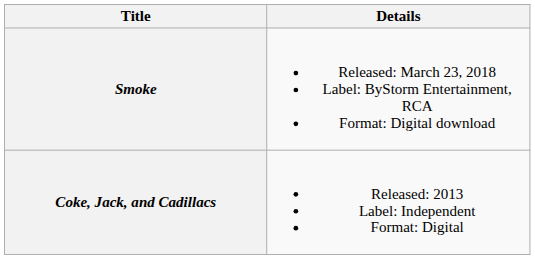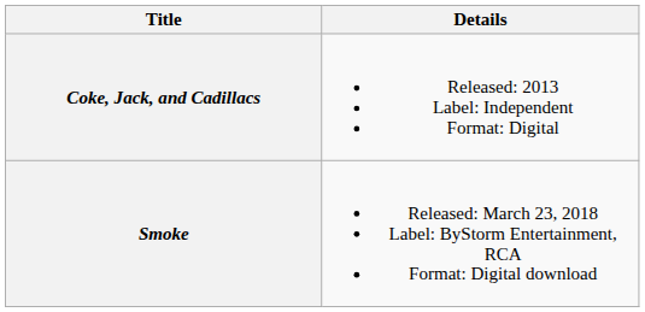rows swapped: Coke, Jack, and Cadillacs <-> Smoke
